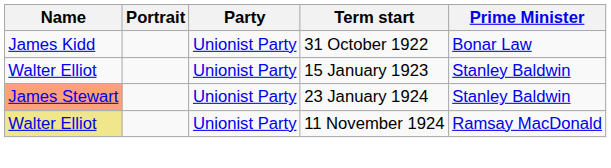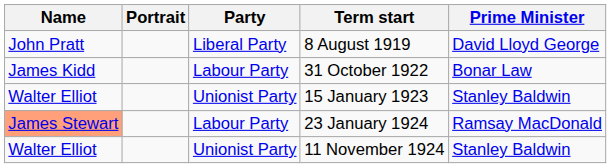+ row: John Pratt | Liberal Party | 8 August 1919 | David Lloyd George
31 October 1922 | Party: Unionist Party -> Labour Party
23 January 1924 | Party: Unionist Party -> Labour Party
23 January 1924 | Prime Minister: Stanley Baldwin -> Ramsay MacDonald
11 November 1924 | Name: khaki background -> no background
11 November 1924 | Prime Minister: Ramsay MacDonald -> Stanley Baldwin
